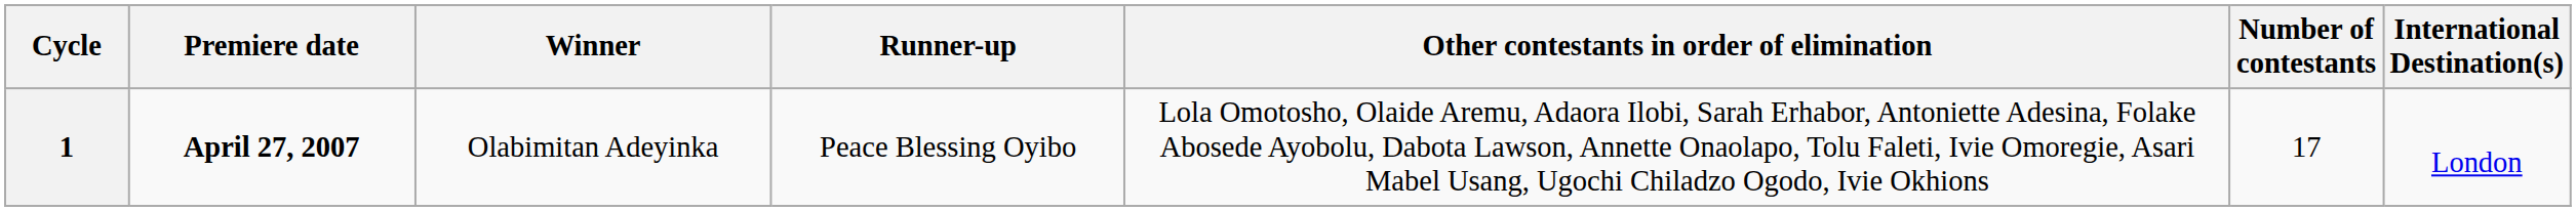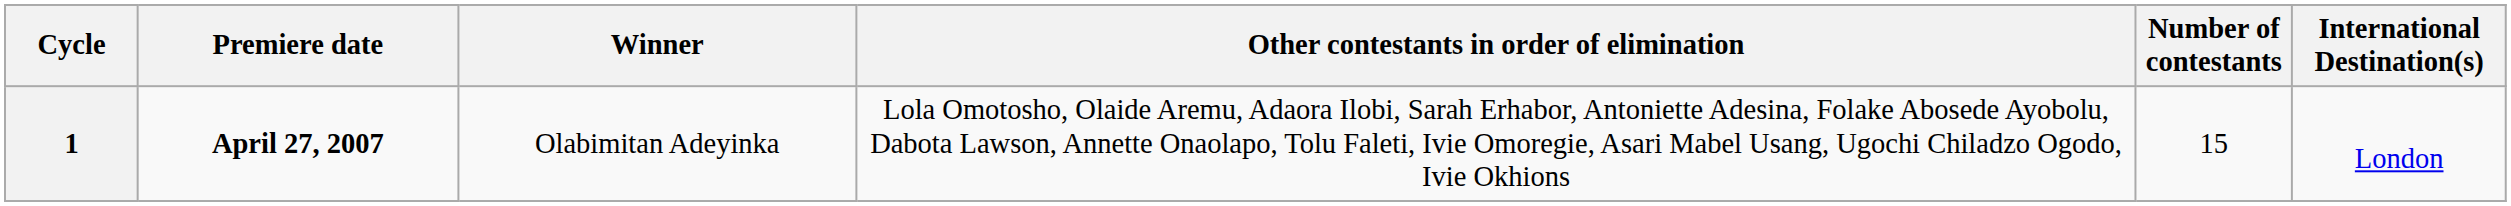- column: Runner-up | Peace Blessing Oyibo
1 | Number of contestants: 17 -> 15
